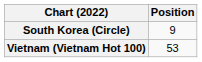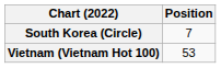South Korea (Circle) | Position: 9 -> 7
